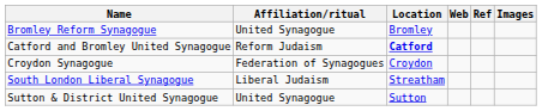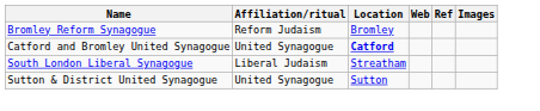Bromley Reform Synagogue | Affiliation/ritual: United Synagogue -> Reform Judaism
Catford and Bromley United Synagogue | Affiliation/ritual: Reform Judaism -> United Synagogue
- row: Croydon Synagogue | Federation of Synagogues | Croydon
